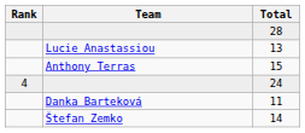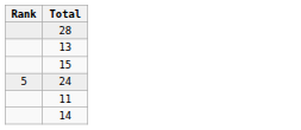- column: Team | Lucie Anastassiou | Anthony Terras | Danka Barteková | Štefan Zemko
24 | Rank: 4 -> 5
